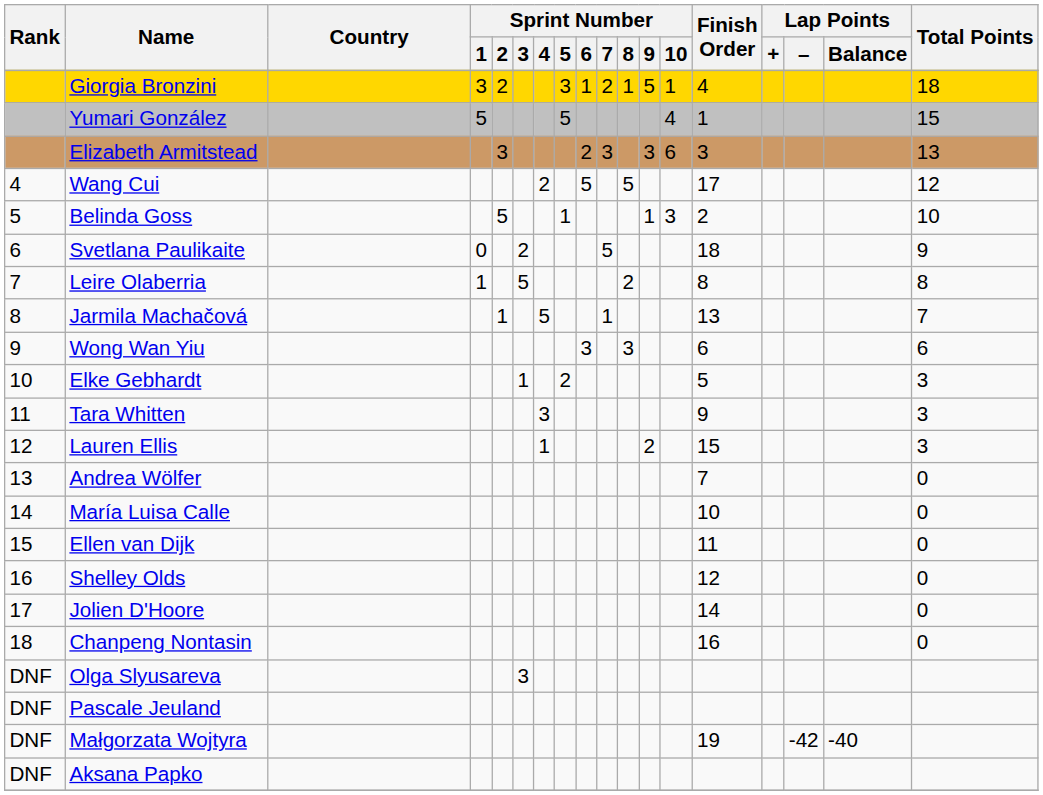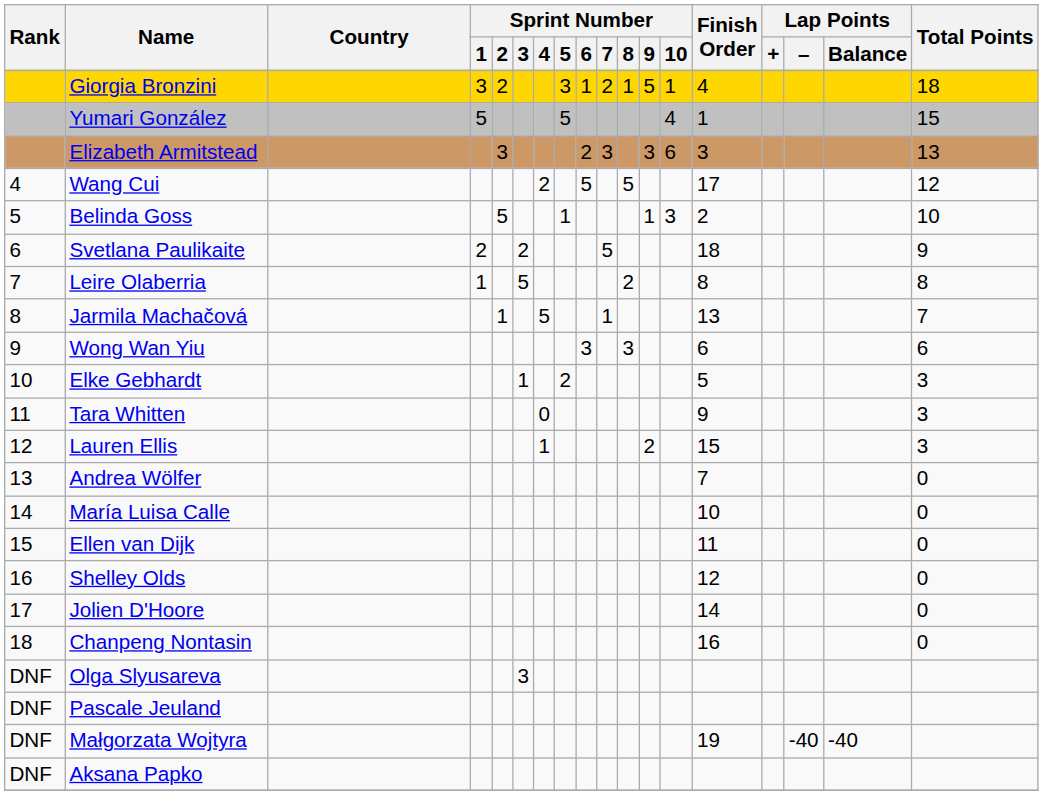Svetlana Paulikaite | Sprint Number / 1: 0 -> 2
Tara Whitten | Sprint Number / 4: 3 -> 0
Małgorzata Wojtyra | Lap Points / –: -42 -> -40
